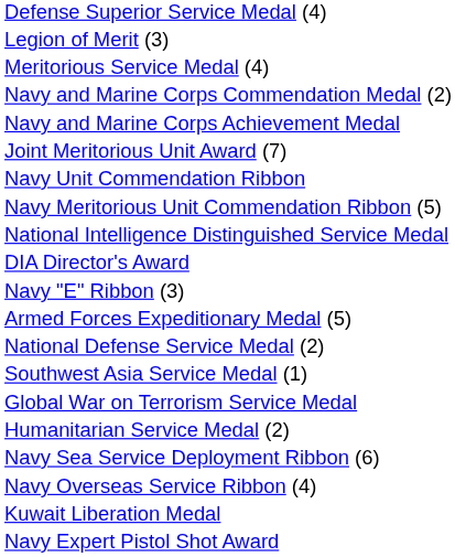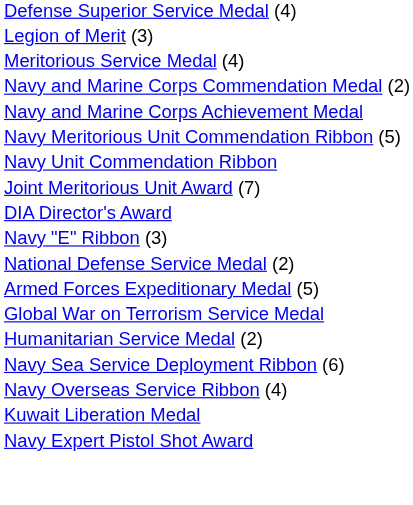rows swapped: Joint Meritorious Unit Award (7) <-> Navy Meritorious Unit Commendation Ribbon (5)
- row: National Intelligence Distinguished Service Medal
rows swapped: National Defense Service Medal (2) <-> Armed Forces Expeditionary Medal (5)
- row: Southwest Asia Service Medal (1)
